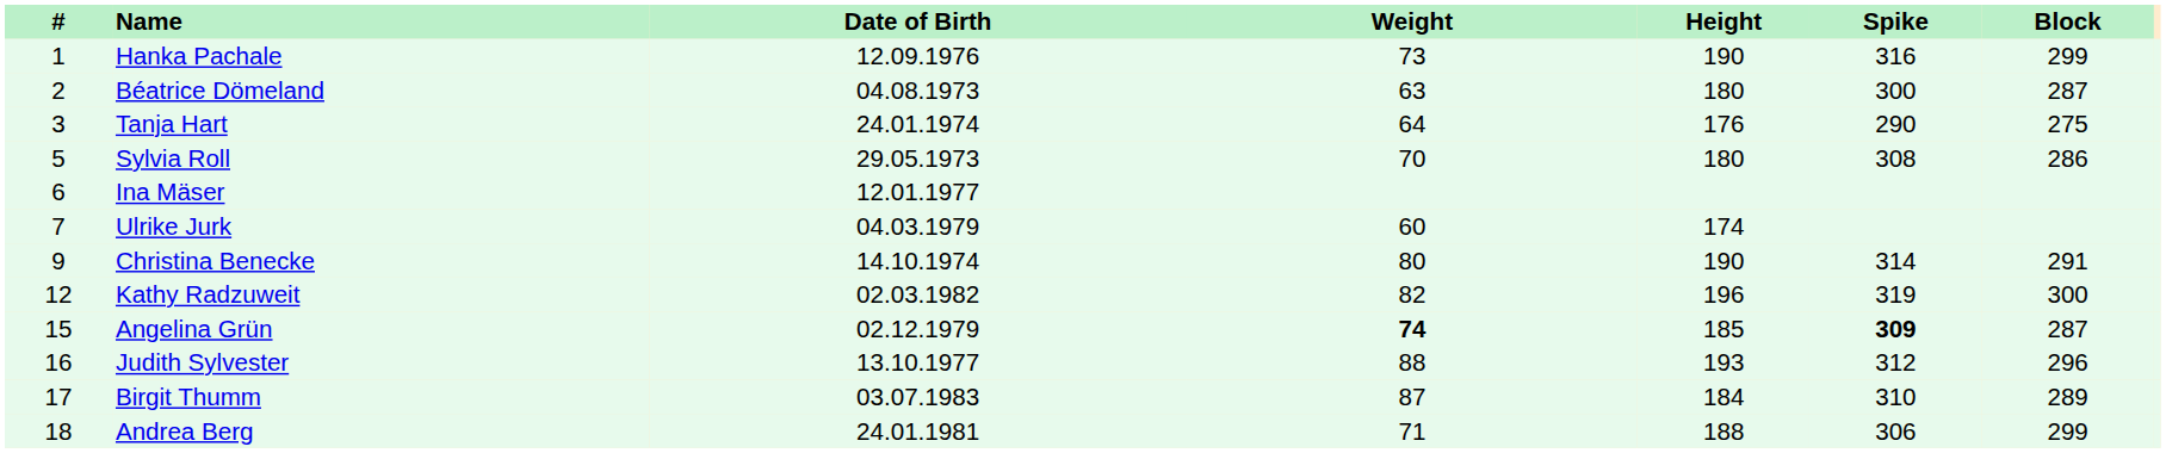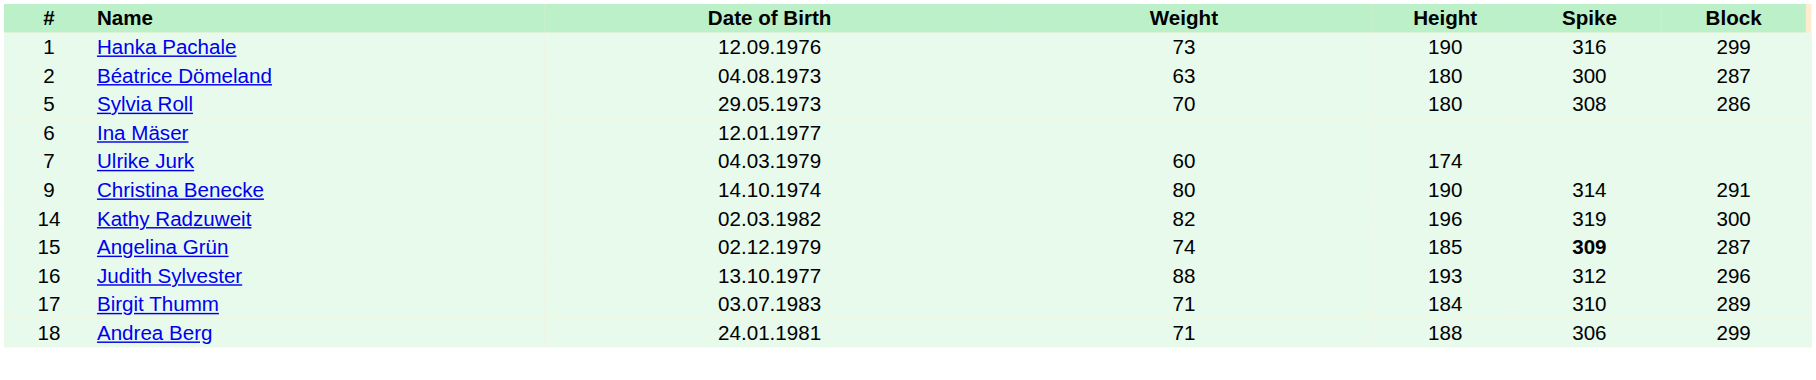- row: 3 | Tanja Hart | 24.01.1974 | 64 | 176 | 290 | 275
Kathy Radzuweit | #: 12 -> 14
Angelina Grün | Weight: bold -> normal
Birgit Thumm | Weight: 87 -> 71
